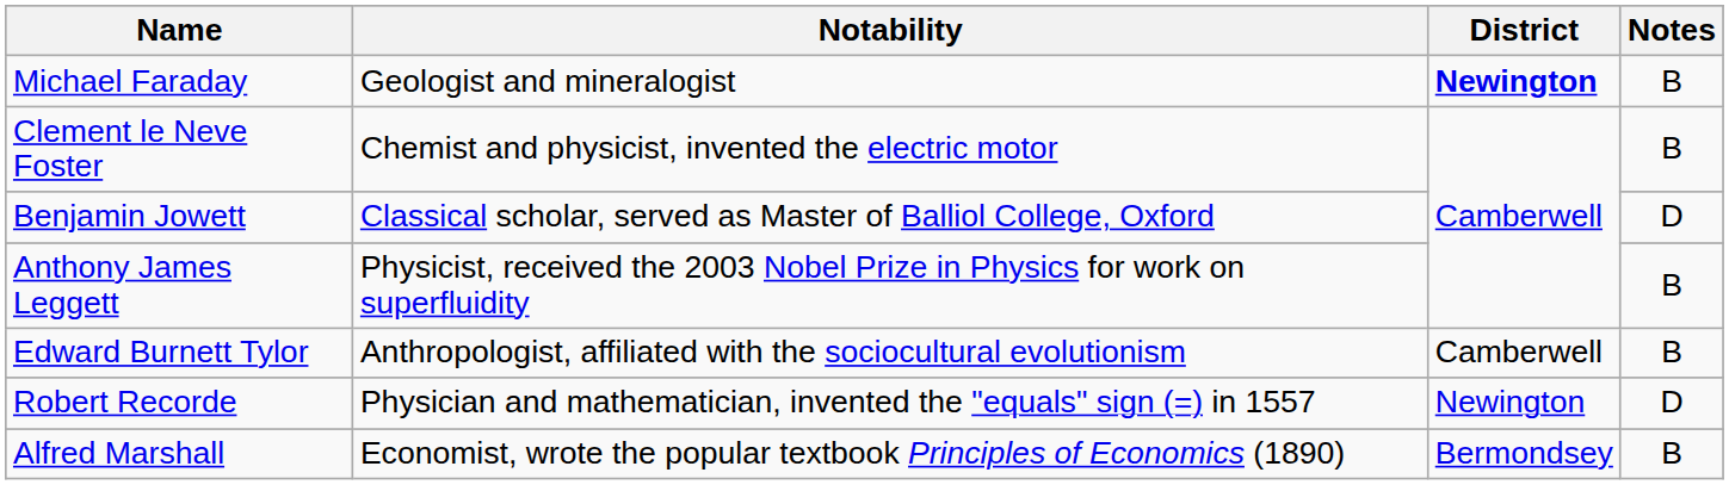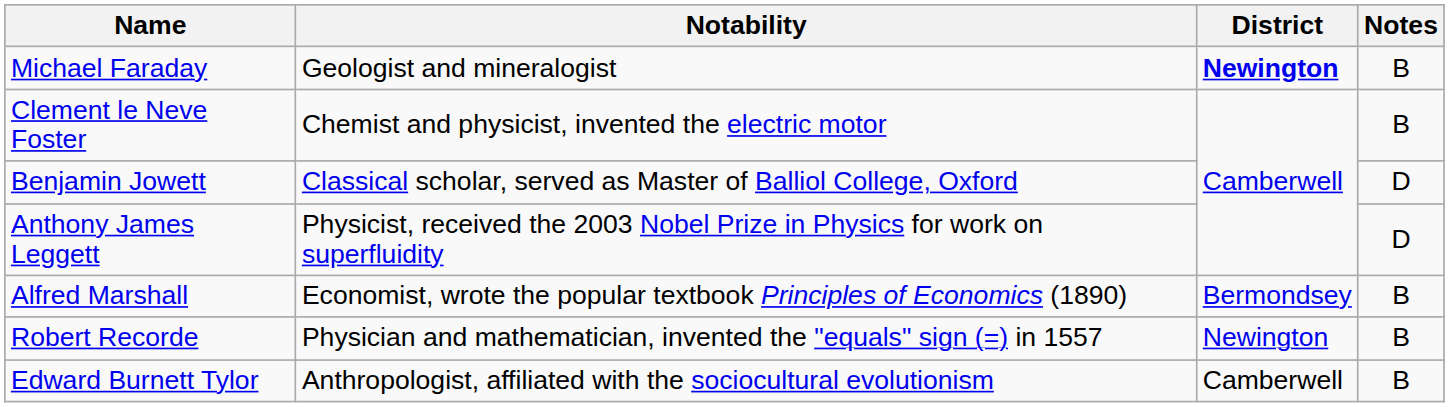Anthony James Leggett | Notes: B -> D
rows swapped: Alfred Marshall <-> Edward Burnett Tylor
Robert Recorde | Notes: D -> B
